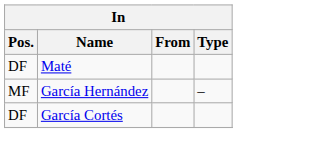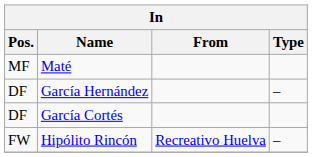Maté | Pos.: DF -> MF
García Hernández | Pos.: MF -> DF
+ row: FW | Hipólito Rincón | Recreativo Huelva | –
